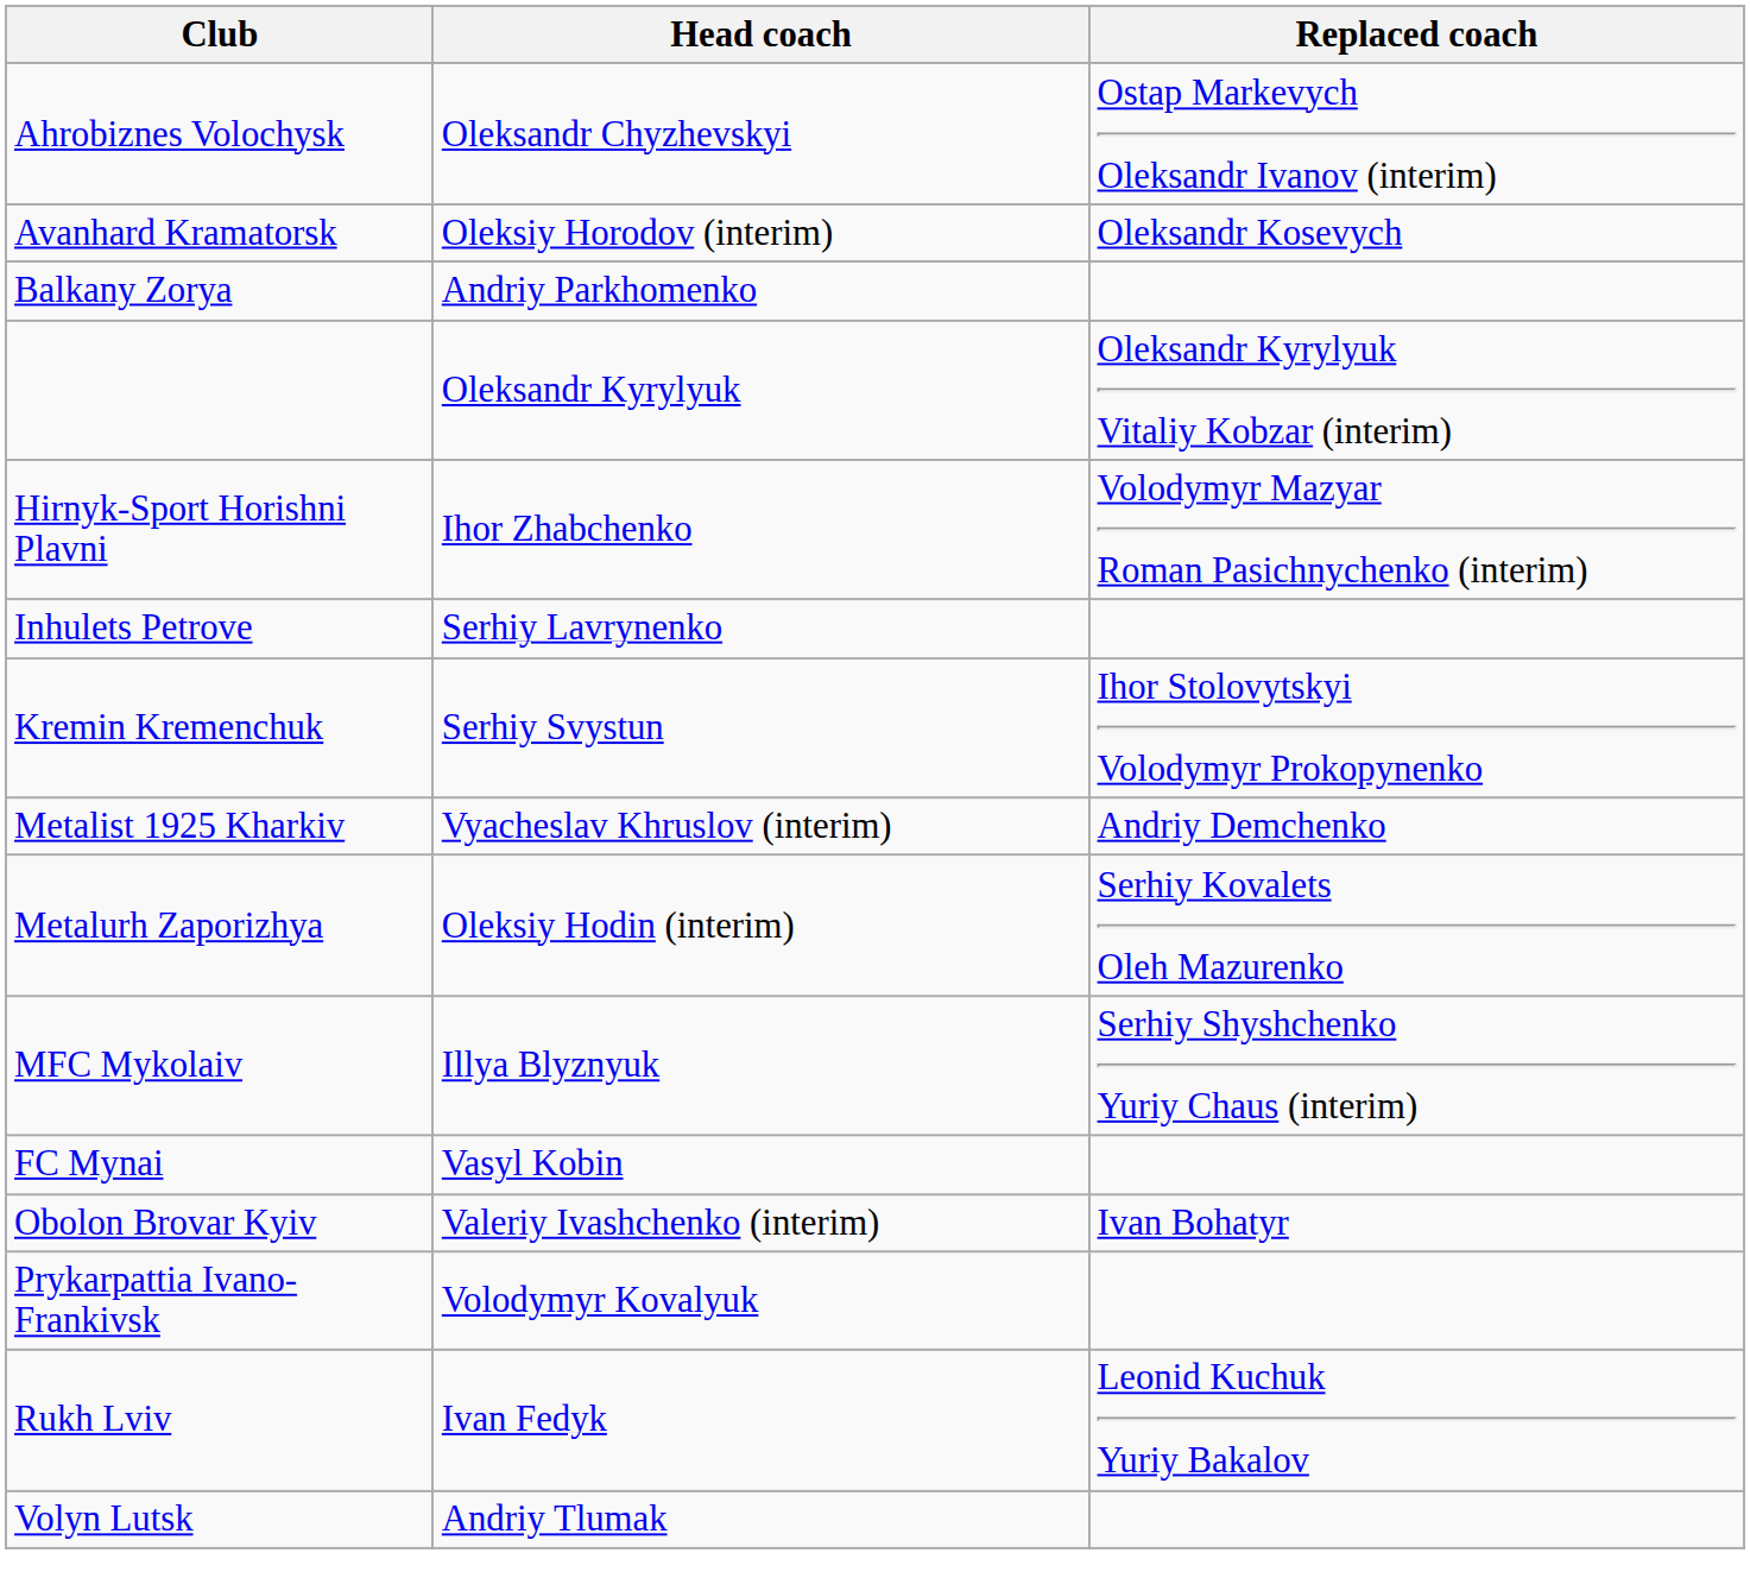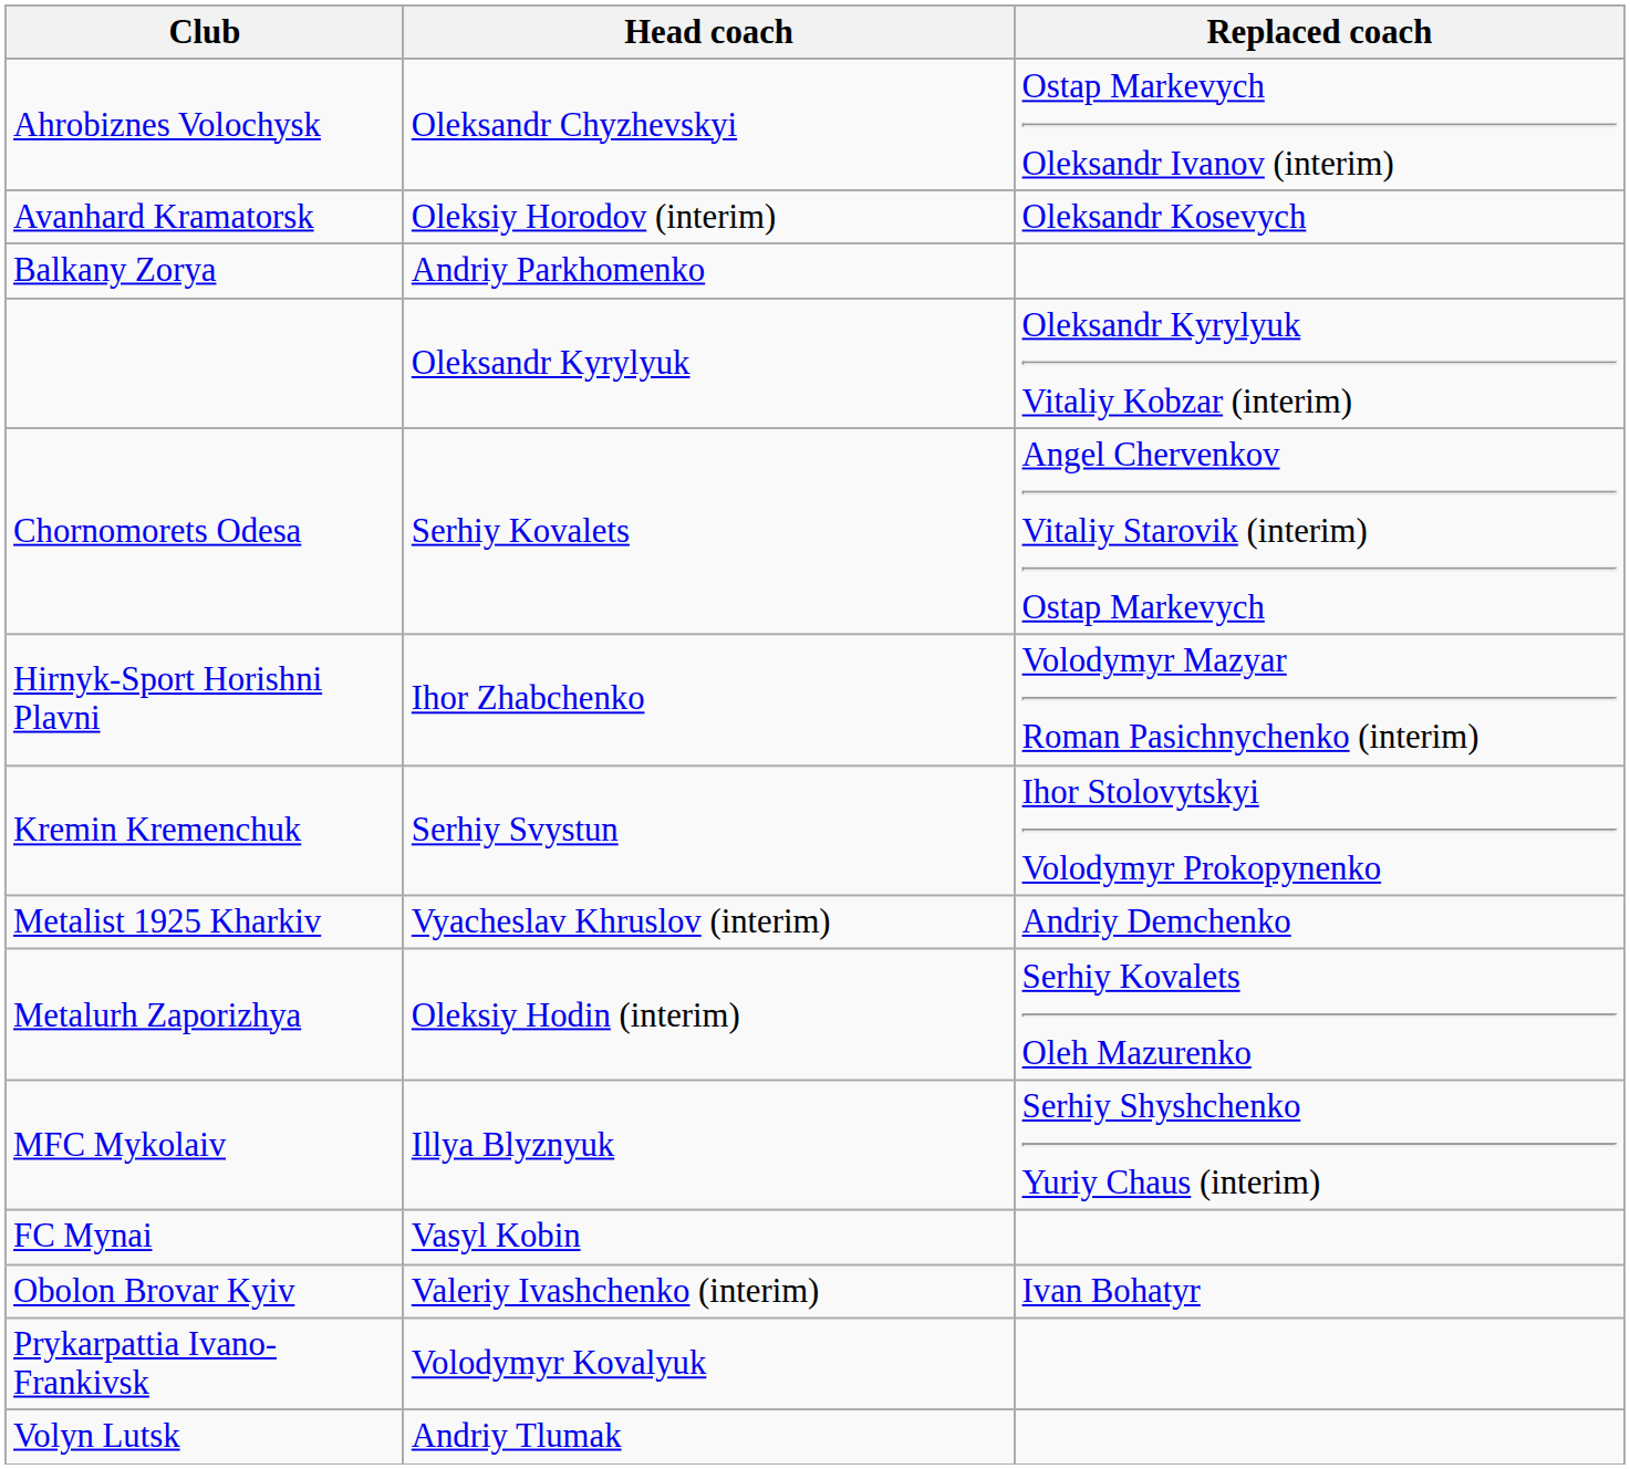+ row: Chornomorets Odesa | Serhiy Kovalets | Angel Chervenkov Vitaliy Starovik (interim) Ostap Markevych
- row: Inhulets Petrove | Serhiy Lavrynenko
- row: Rukh Lviv | Ivan Fedyk | Leonid Kuchuk Yuriy Bakalov
